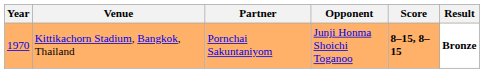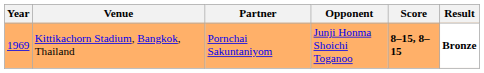Kittikachorn Stadium, Bangkok, Thailand | Year: 1970 -> 1969
